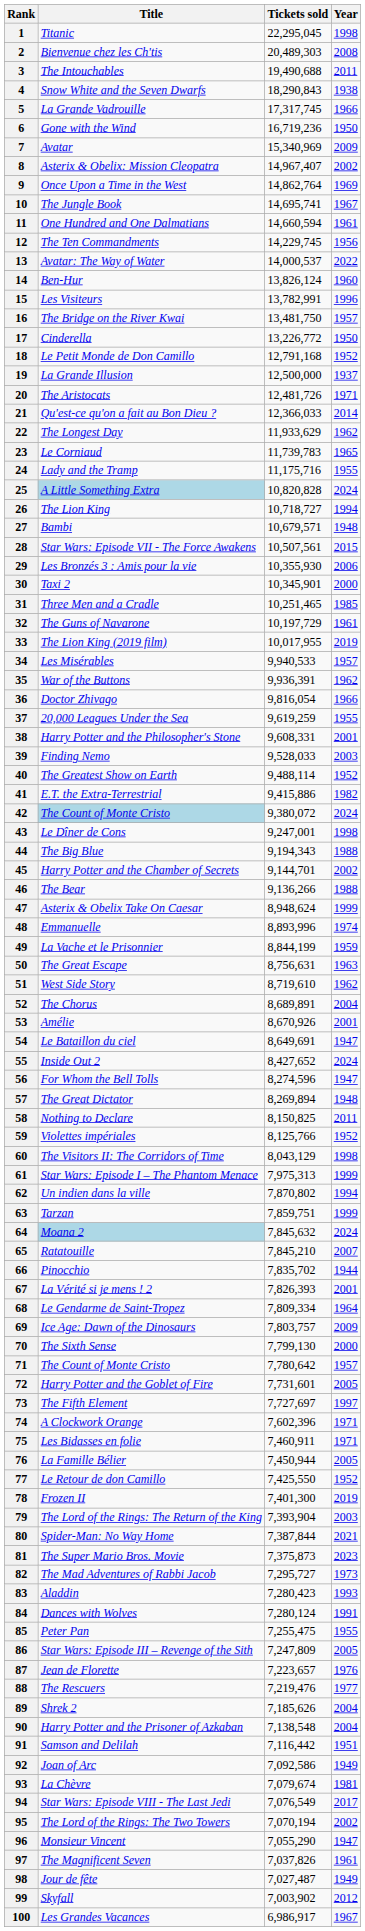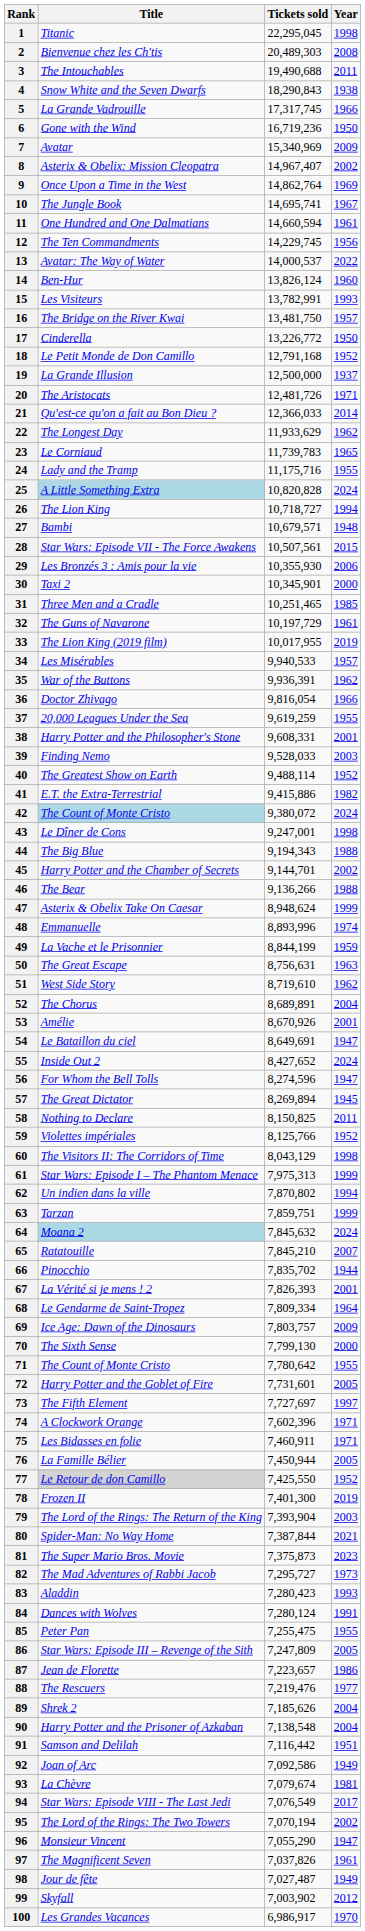15 | Year: 1996 -> 1993
57 | Year: 1948 -> 1945
71 | Year: 1957 -> 1955
77 | Title: no background -> lightgrey background
87 | Year: 1976 -> 1986
100 | Year: 1967 -> 1970
